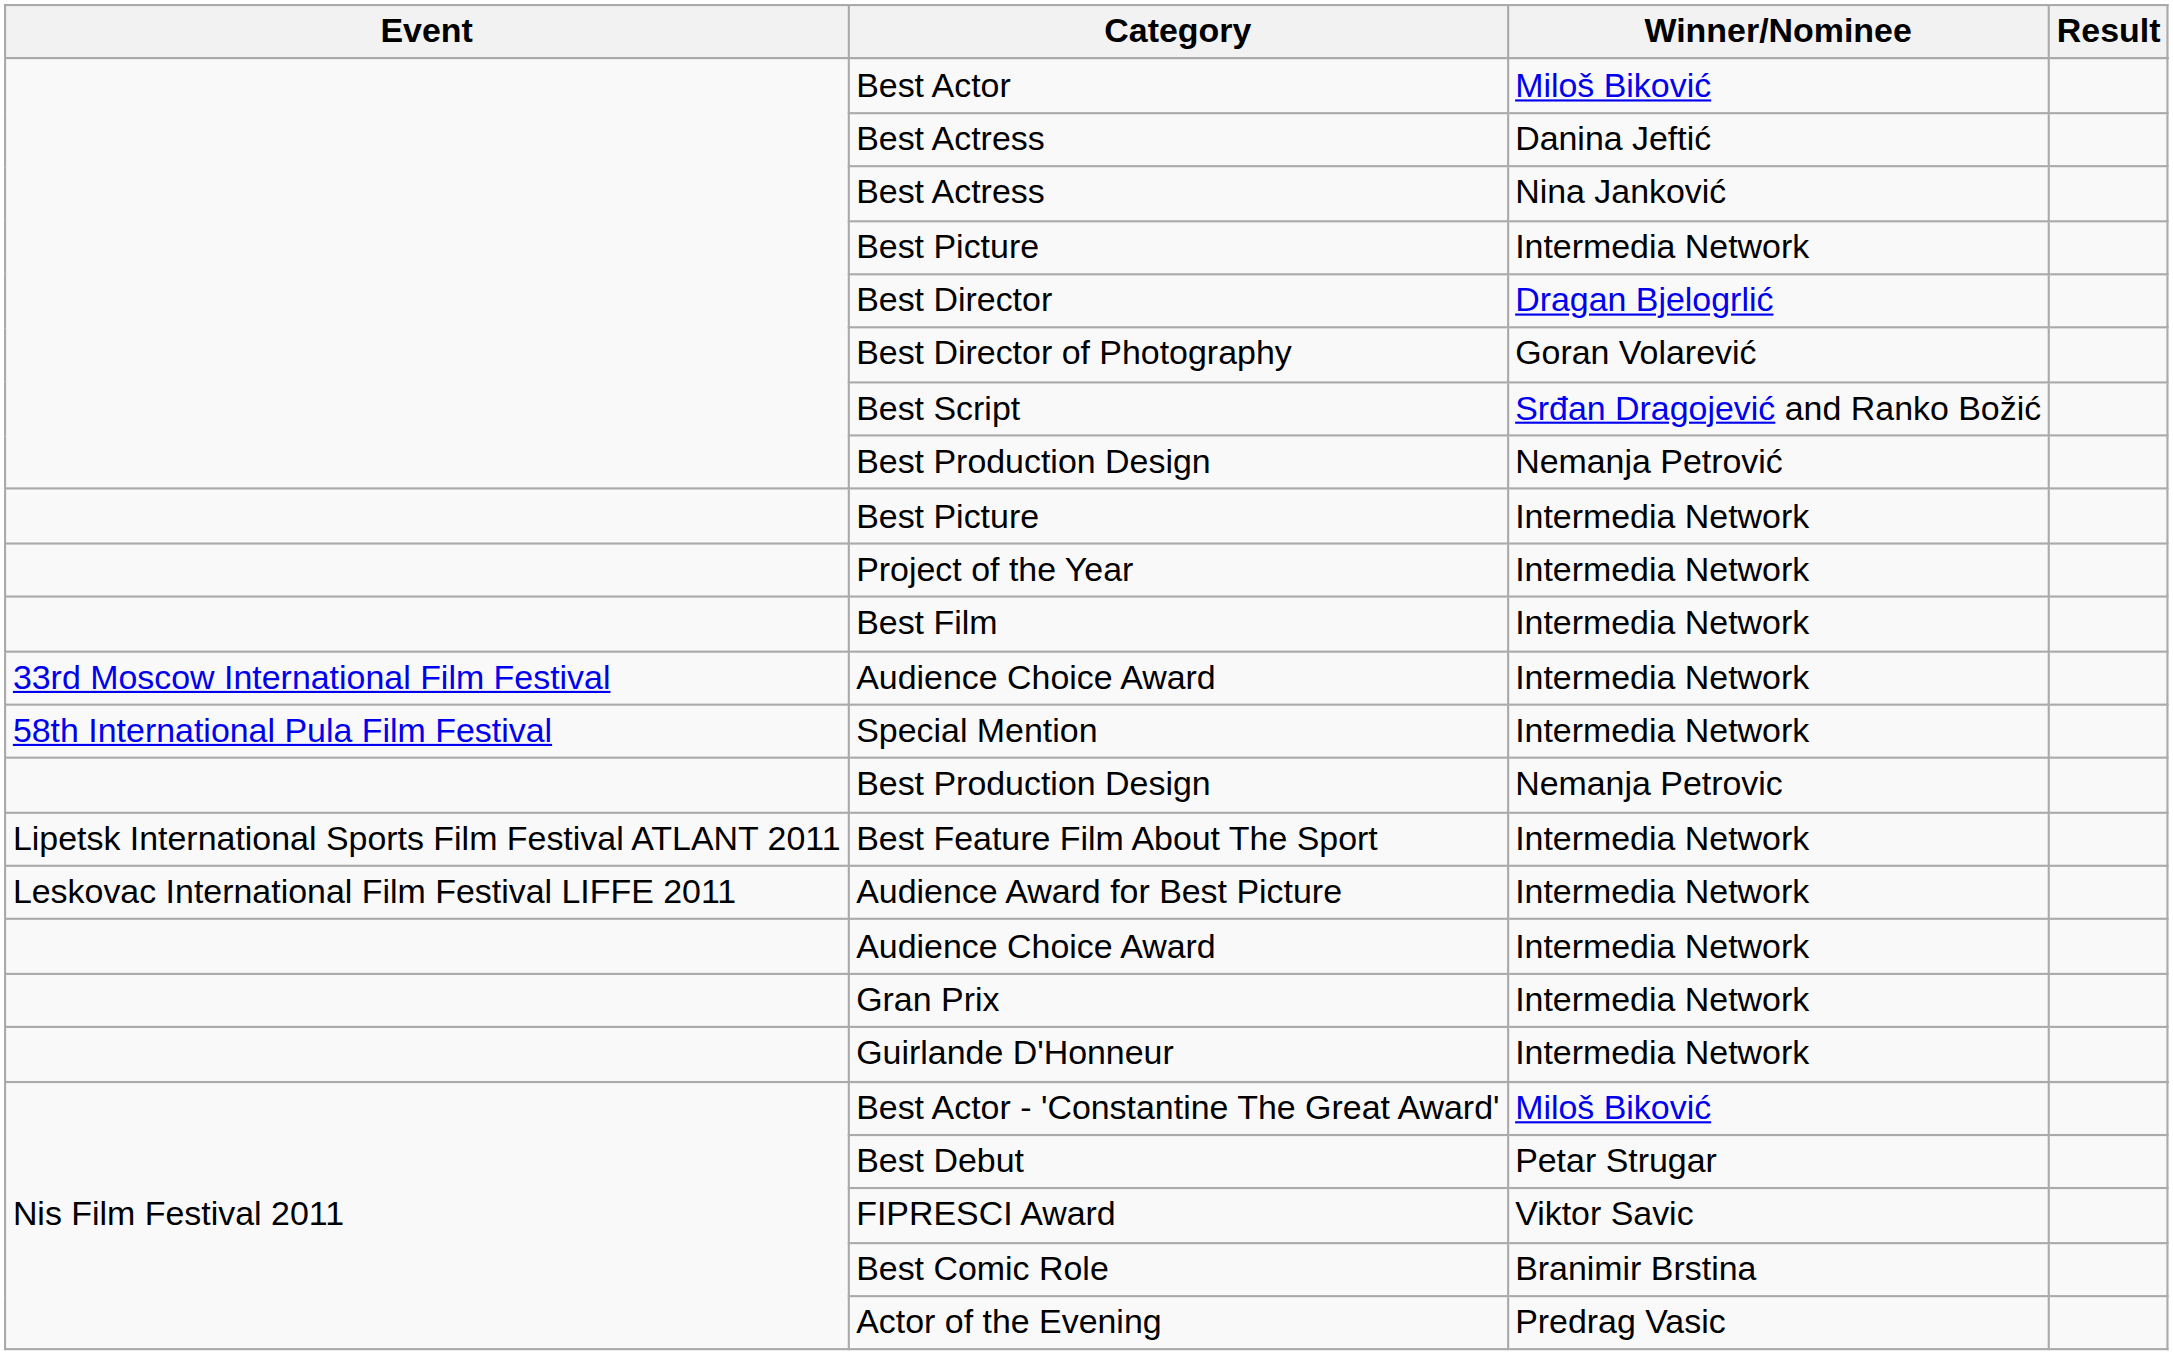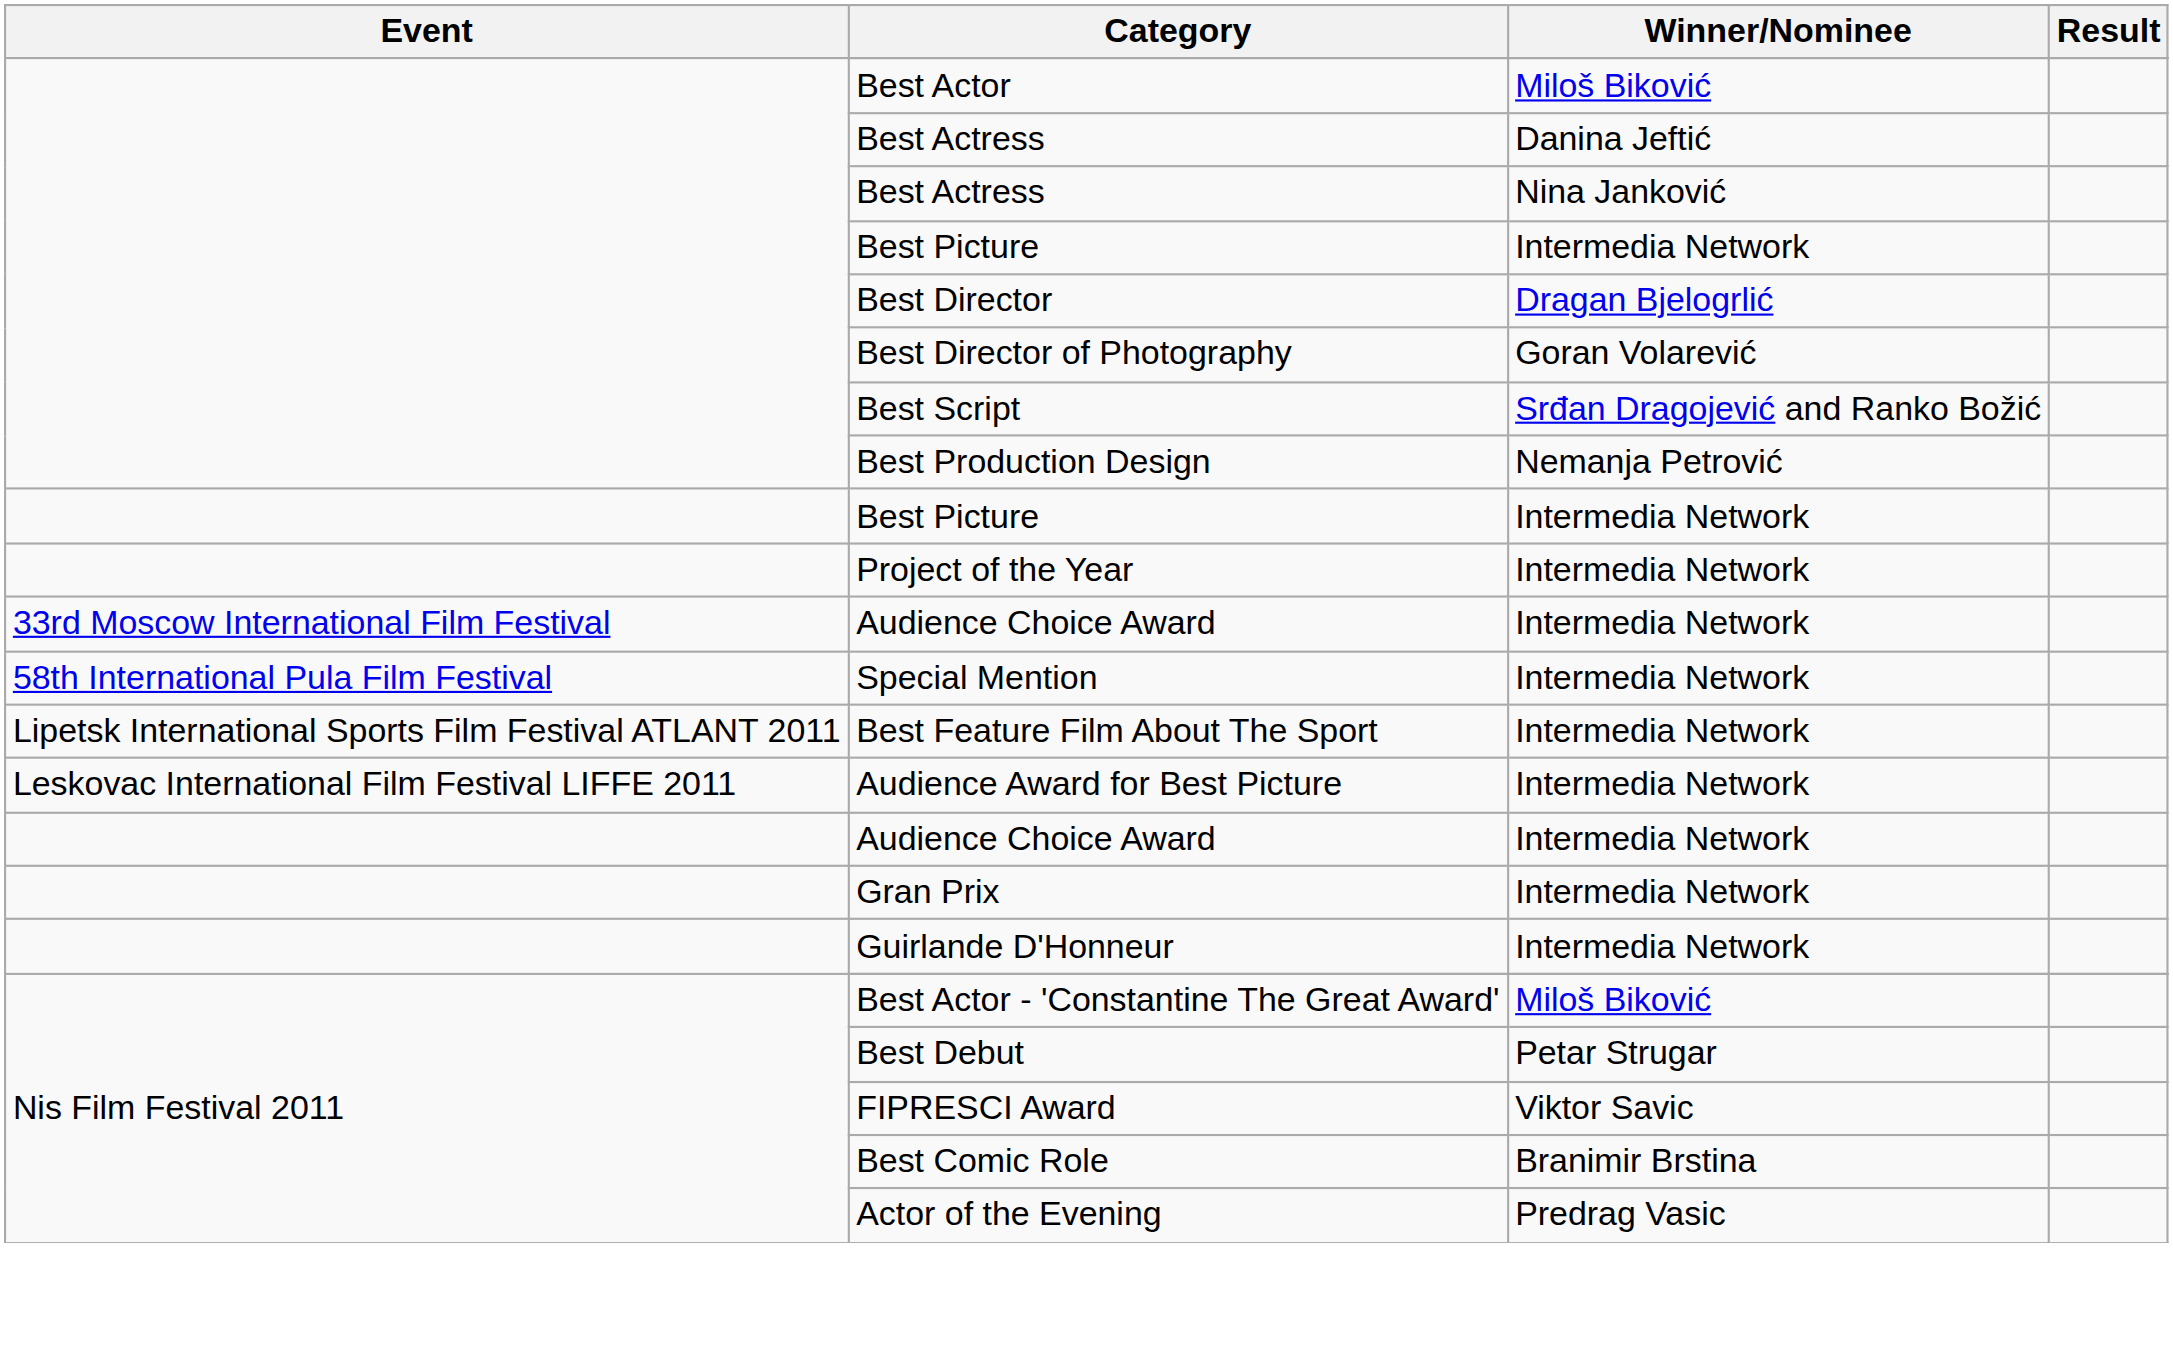- row: Best Film | Intermedia Network
- row: Best Production Design | Nemanja Petrovic
